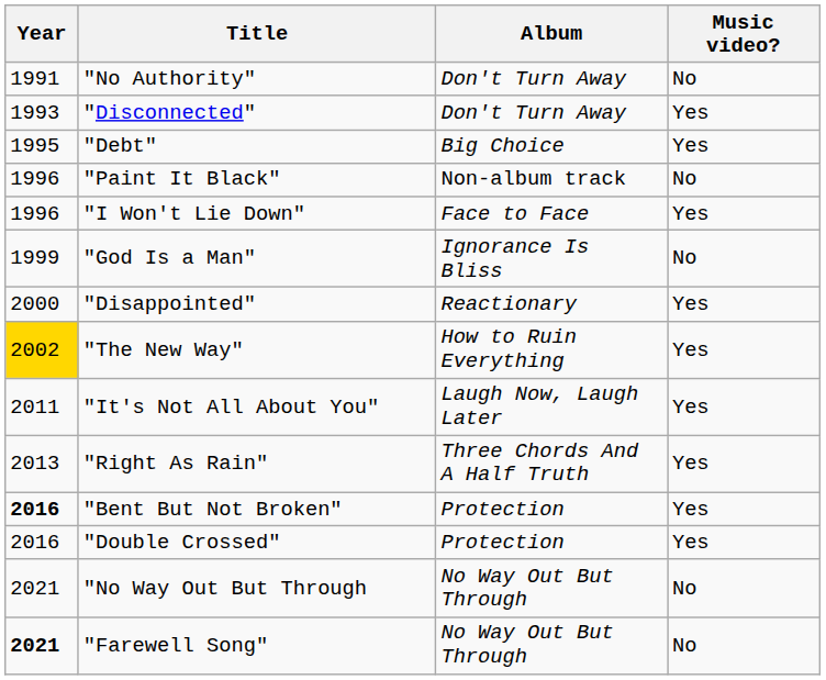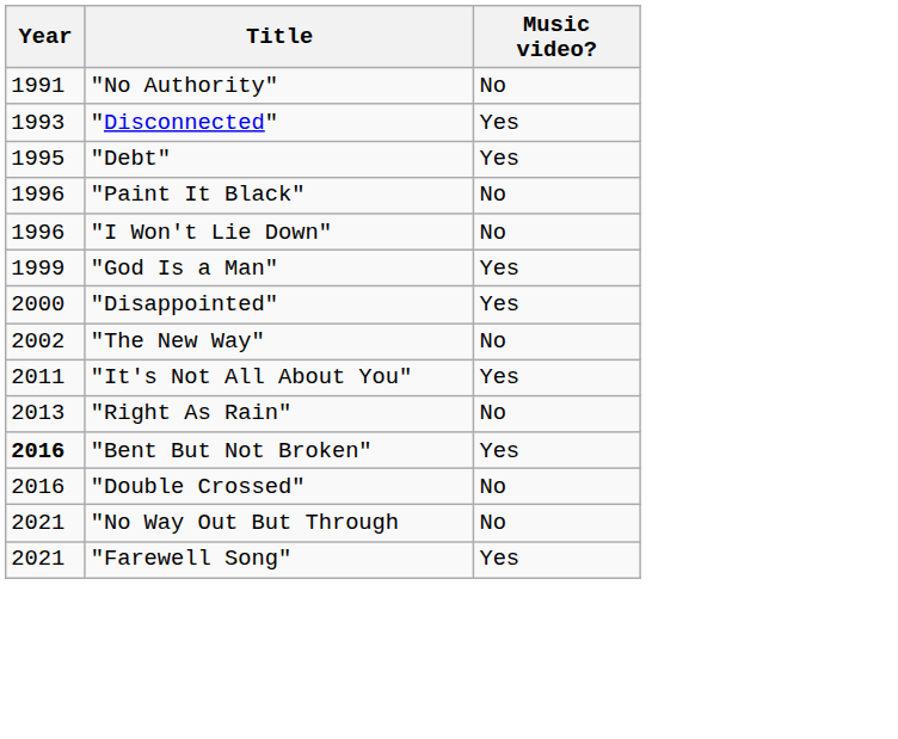- column: Album | Don't Turn Away | Don't Turn Away | Big Choice | Non-album track | Face to Face | Ignorance Is Bliss | Reactionary | How to Ruin Everything | Laugh Now, Laugh Later | Three Chords And A Half Truth | Protection | Protection | No Way Out But Through | No Way Out But Through
"I Won't Lie Down" | Music video?: Yes -> No
"God Is a Man" | Music video?: No -> Yes
"The New Way" | Year: gold background -> no background
"The New Way" | Music video?: Yes -> No
"Right As Rain" | Music video?: Yes -> No
"Double Crossed" | Music video?: Yes -> No
"Farewell Song" | Year: bold -> normal
"Farewell Song" | Music video?: No -> Yes
